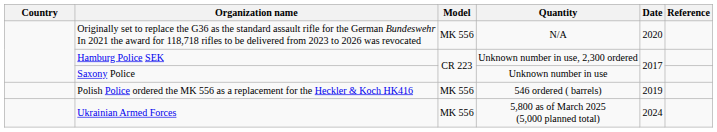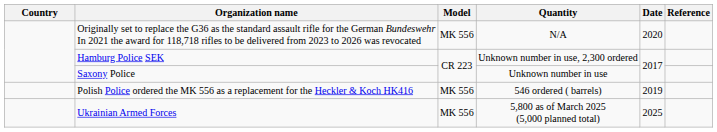Ukrainian Armed Forces | Date: 2024 -> 2025
